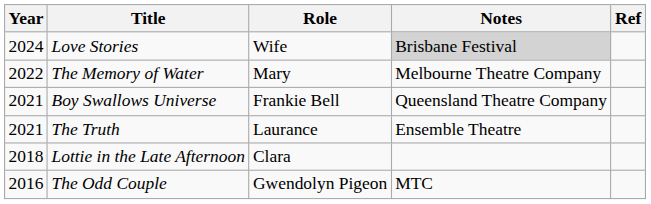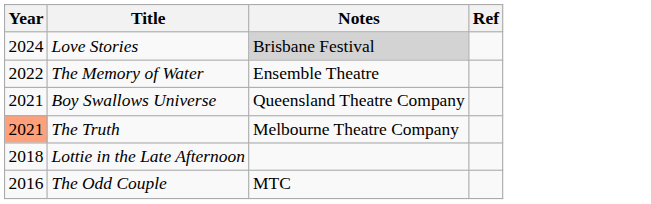- column: Role | Wife | Mary | Frankie Bell | Laurance | Clara | Gwendolyn Pigeon
The Memory of Water | Notes: Melbourne Theatre Company -> Ensemble Theatre
The Truth | Year: no background -> lightsalmon background
The Truth | Notes: Ensemble Theatre -> Melbourne Theatre Company
